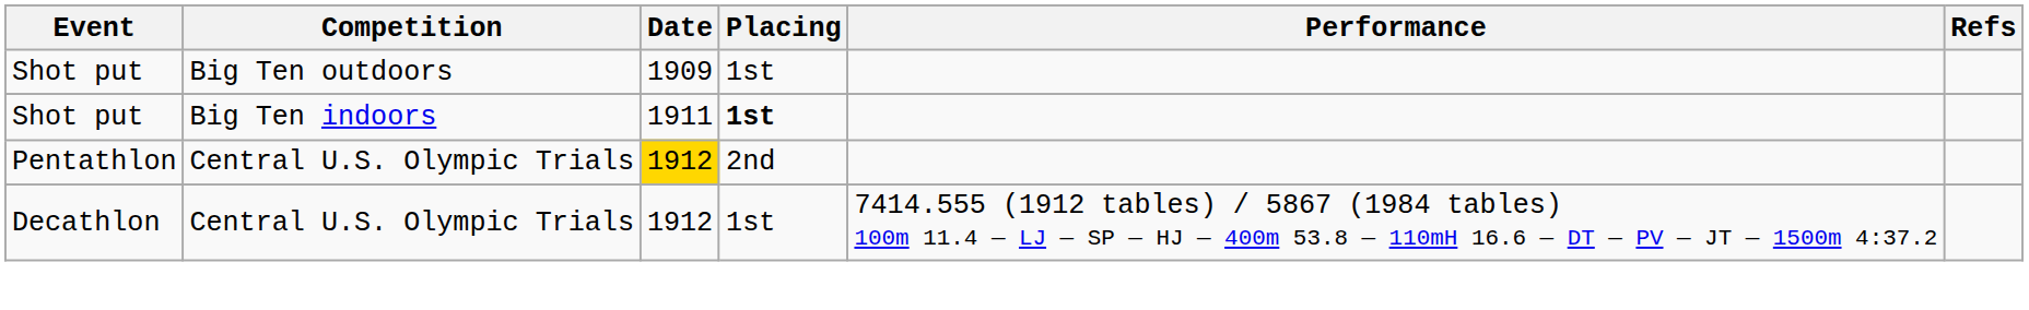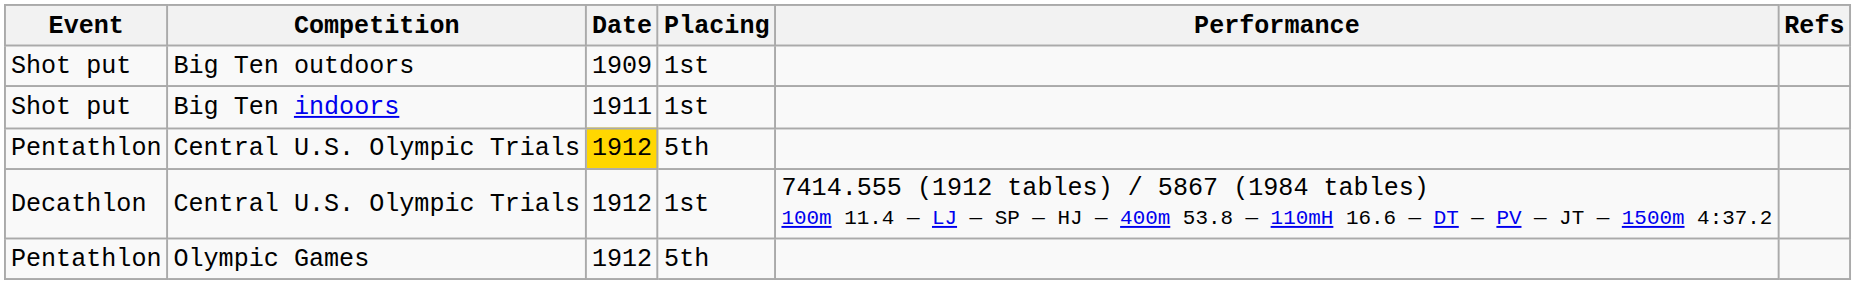Big Ten indoors | Placing: bold -> normal
Pentathlon / Central U.S. Olympic Trials | Placing: 2nd -> 5th
+ row: Pentathlon | Olympic Games | 1912 | 5th
